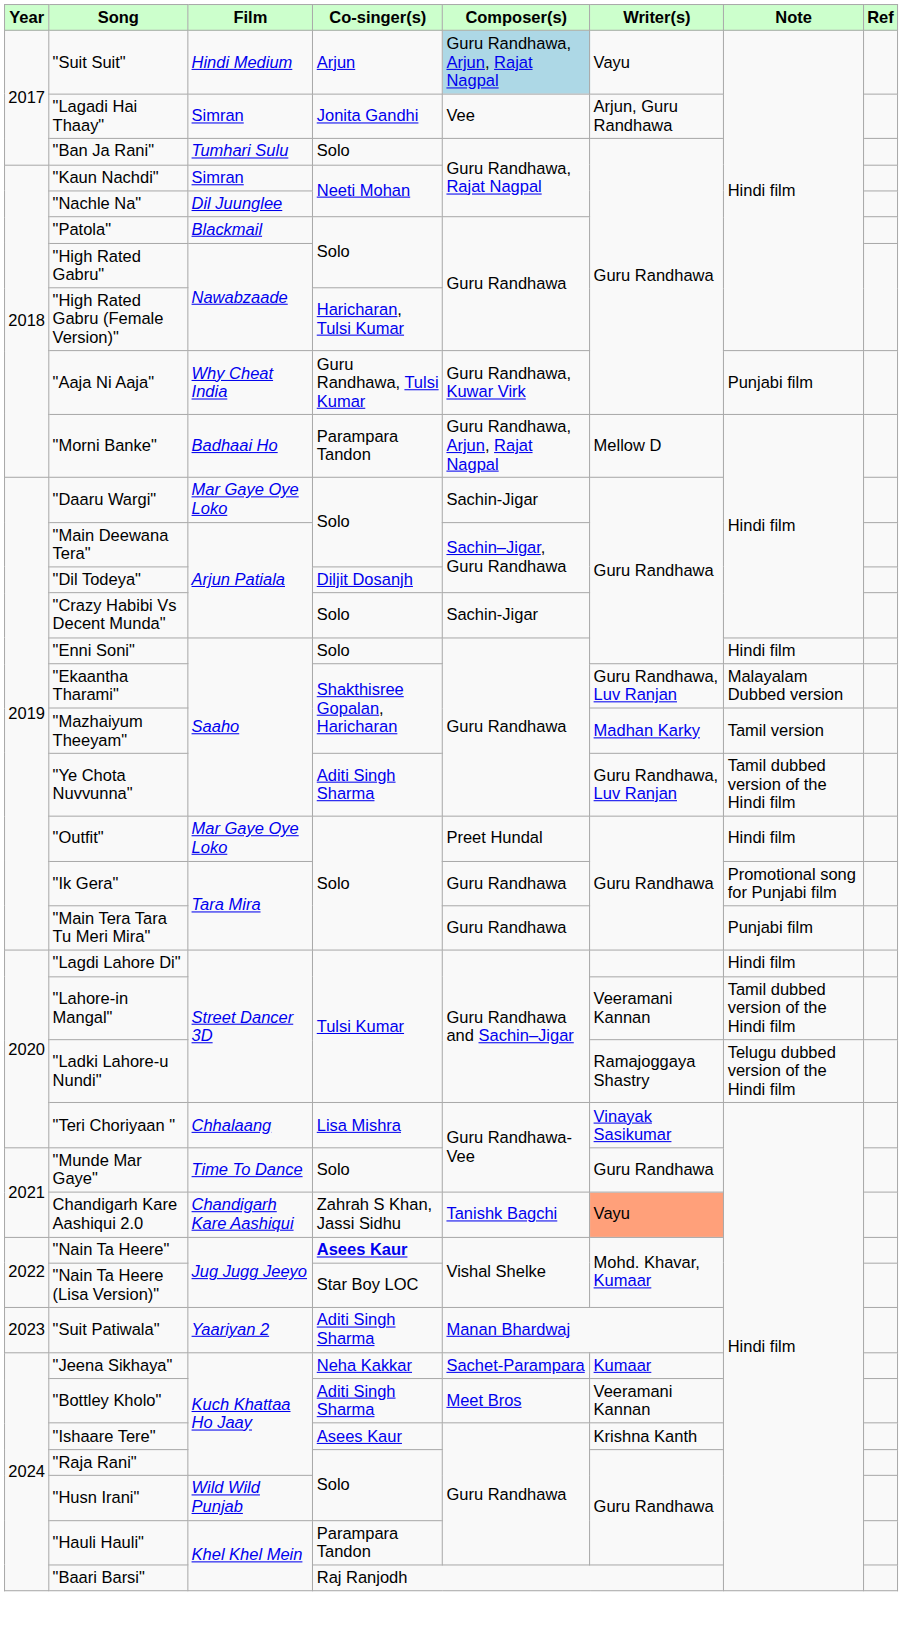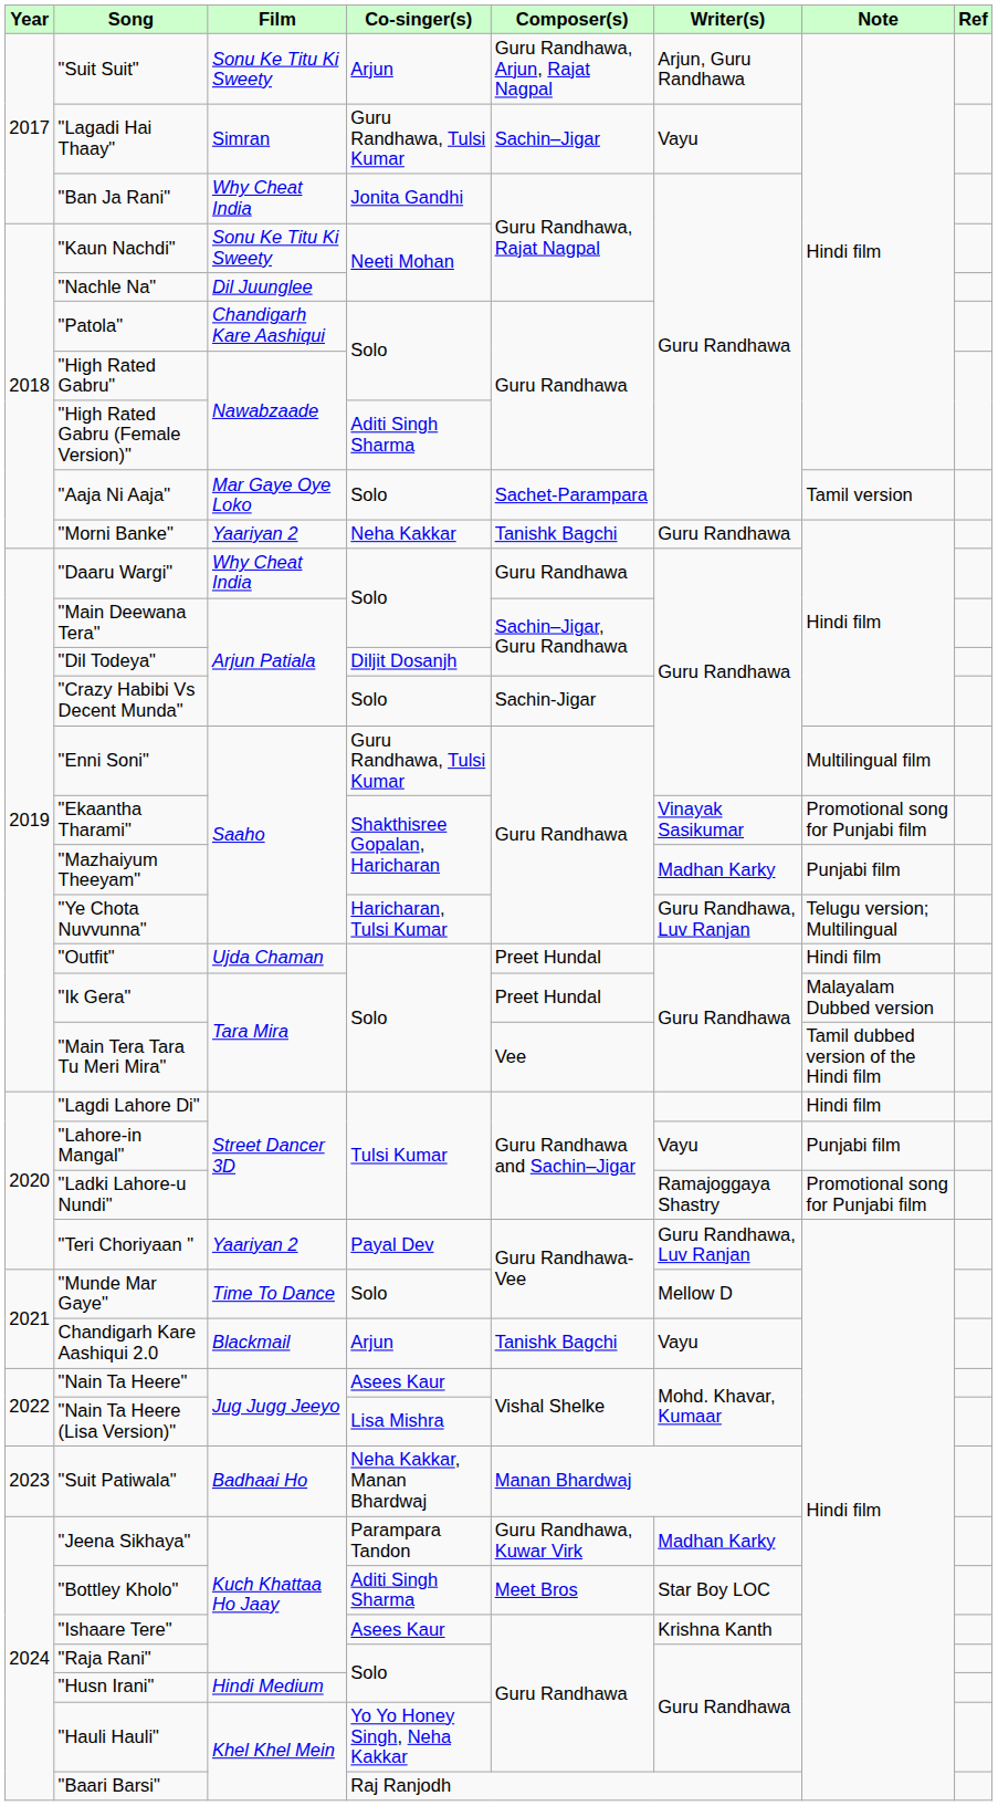"Suit Suit" | Film: Hindi Medium -> Sonu Ke Titu Ki Sweety
"Suit Suit" | Composer(s): lightblue background -> no background
"Suit Suit" | Writer(s): Vayu -> Arjun, Guru Randhawa
"Lagadi Hai Thaay" | Co-singer(s): Jonita Gandhi -> Guru Randhawa, Tulsi Kumar
"Lagadi Hai Thaay" | Composer(s): Vee -> Sachin–Jigar
"Lagadi Hai Thaay" | Writer(s): Arjun, Guru Randhawa -> Vayu
"Ban Ja Rani" | Film: Tumhari Sulu -> Why Cheat India
"Ban Ja Rani" | Co-singer(s): Solo -> Jonita Gandhi
"Kaun Nachdi" | Film: Simran -> Sonu Ke Titu Ki Sweety
"Patola" | Film: Blackmail -> Chandigarh Kare Aashiqui
"High Rated Gabru (Female Version)" | Co-singer(s): Haricharan, Tulsi Kumar -> Aditi Singh Sharma
"Aaja Ni Aaja" | Film: Why Cheat India -> Mar Gaye Oye Loko
"Aaja Ni Aaja" | Co-singer(s): Guru Randhawa, Tulsi Kumar -> Solo
"Aaja Ni Aaja" | Composer(s): Guru Randhawa, Kuwar Virk -> Sachet-Parampara
"Aaja Ni Aaja" | Note: Punjabi film -> Tamil version
"Morni Banke" | Film: Badhaai Ho -> Yaariyan 2
"Morni Banke" | Co-singer(s): Parampara Tandon -> Neha Kakkar
"Morni Banke" | Composer(s): Guru Randhawa, Arjun, Rajat Nagpal -> Tanishk Bagchi
"Morni Banke" | Writer(s): Mellow D -> Guru Randhawa
"Daaru Wargi" | Film: Mar Gaye Oye Loko -> Why Cheat India
"Daaru Wargi" | Composer(s): Sachin-Jigar -> Guru Randhawa
"Enni Soni" | Co-singer(s): Solo -> Guru Randhawa, Tulsi Kumar
"Enni Soni" | Note: Hindi film -> Multilingual film
"Ekaantha Tharami" | Writer(s): Guru Randhawa, Luv Ranjan -> Vinayak Sasikumar
"Ekaantha Tharami" | Note: Malayalam Dubbed version -> Promotional song for Punjabi film
"Mazhaiyum Theeyam" | Note: Tamil version -> Punjabi film
"Ye Chota Nuvvunna" | Co-singer(s): Aditi Singh Sharma -> Haricharan, Tulsi Kumar
"Ye Chota Nuvvunna" | Note: Tamil dubbed version of the Hindi film -> Telugu version; Multilingual
"Outfit" | Film: Mar Gaye Oye Loko -> Ujda Chaman
"Ik Gera" | Composer(s): Guru Randhawa -> Preet Hundal
"Ik Gera" | Note: Promotional song for Punjabi film -> Malayalam Dubbed version
"Main Tera Tara Tu Meri Mira" | Composer(s): Guru Randhawa -> Vee
"Main Tera Tara Tu Meri Mira" | Note: Punjabi film -> Tamil dubbed version of the Hindi film
"Lahore-in Mangal" | Writer(s): Veeramani Kannan -> Vayu
"Lahore-in Mangal" | Note: Tamil dubbed version of the Hindi film -> Punjabi film
"Ladki Lahore-u Nundi" | Note: Telugu dubbed version of the Hindi film -> Promotional song for Punjabi film
"Teri Choriyaan " | Film: Chhalaang -> Yaariyan 2
"Teri Choriyaan " | Co-singer(s): Lisa Mishra -> Payal Dev
"Teri Choriyaan " | Writer(s): Vinayak Sasikumar -> Guru Randhawa, Luv Ranjan
"Munde Mar Gaye" | Writer(s): Guru Randhawa -> Mellow D
Chandigarh Kare Aashiqui 2.0 | Film: Chandigarh Kare Aashiqui -> Blackmail
Chandigarh Kare Aashiqui 2.0 | Co-singer(s): Zahrah S Khan, Jassi Sidhu -> Arjun
Chandigarh Kare Aashiqui 2.0 | Writer(s): lightsalmon background -> no background
"Nain Ta Heere" | Co-singer(s): bold -> normal
"Nain Ta Heere (Lisa Version)" | Co-singer(s): Star Boy LOC -> Lisa Mishra
"Suit Patiwala" | Film: Yaariyan 2 -> Badhaai Ho
"Suit Patiwala" | Co-singer(s): Aditi Singh Sharma -> Neha Kakkar, Manan Bhardwaj
"Jeena Sikhaya" | Co-singer(s): Neha Kakkar -> Parampara Tandon
"Jeena Sikhaya" | Composer(s): Sachet-Parampara -> Guru Randhawa, Kuwar Virk
"Jeena Sikhaya" | Writer(s): Kumaar -> Madhan Karky
"Bottley Kholo" | Writer(s): Veeramani Kannan -> Star Boy LOC
"Husn Irani" | Film: Wild Wild Punjab -> Hindi Medium
"Hauli Hauli" | Co-singer(s): Parampara Tandon -> Yo Yo Honey Singh, Neha Kakkar
